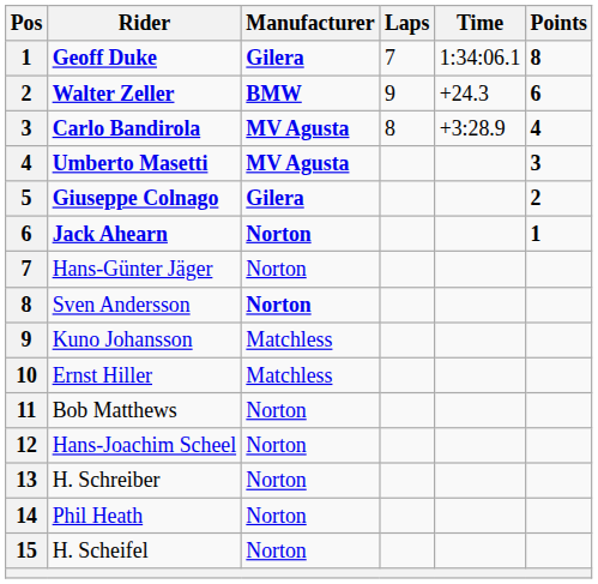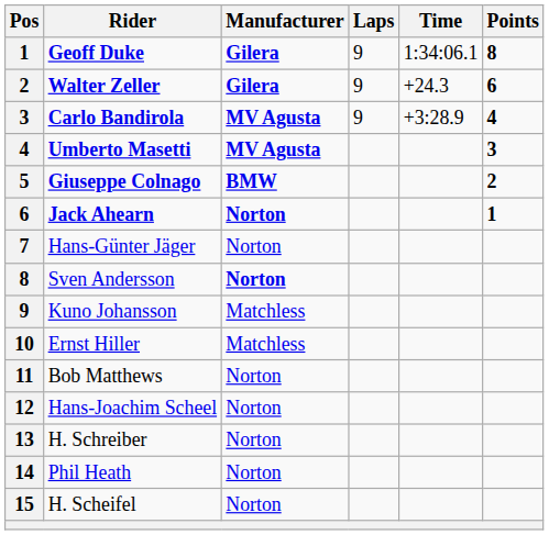Geoff Duke | Laps: 7 -> 9
Walter Zeller | Manufacturer: BMW -> Gilera
Carlo Bandirola | Laps: 8 -> 9
Giuseppe Colnago | Manufacturer: Gilera -> BMW
